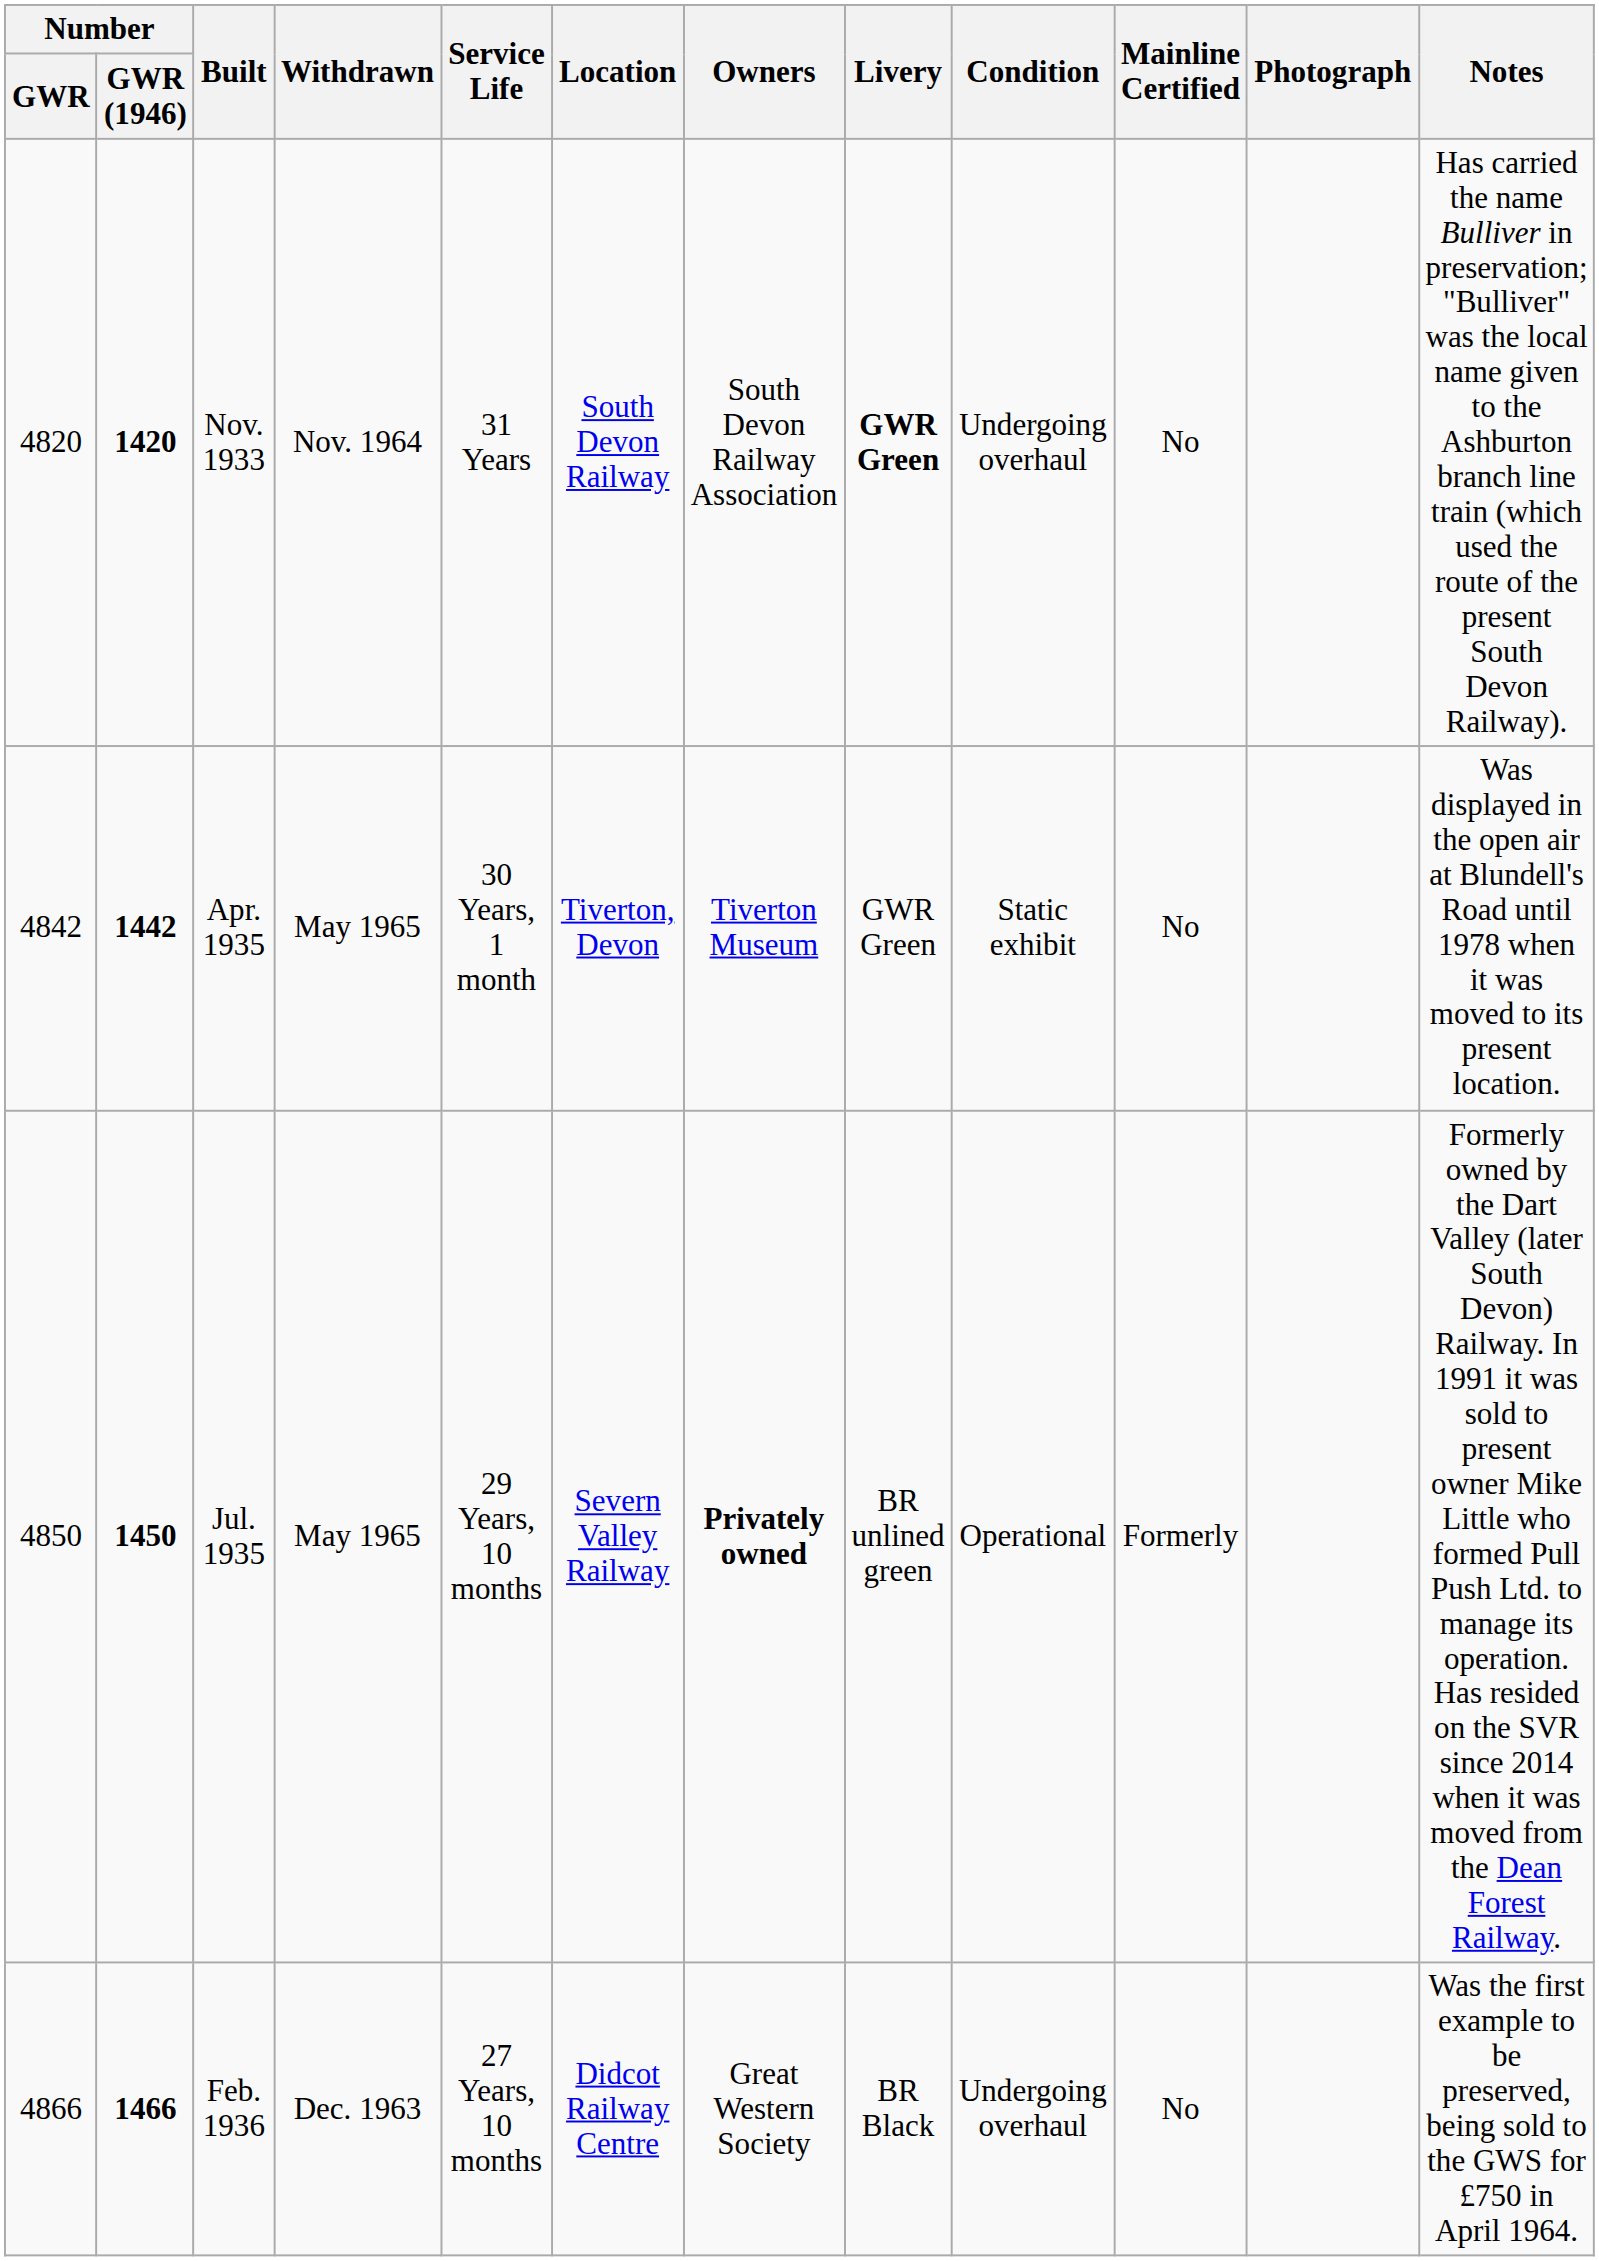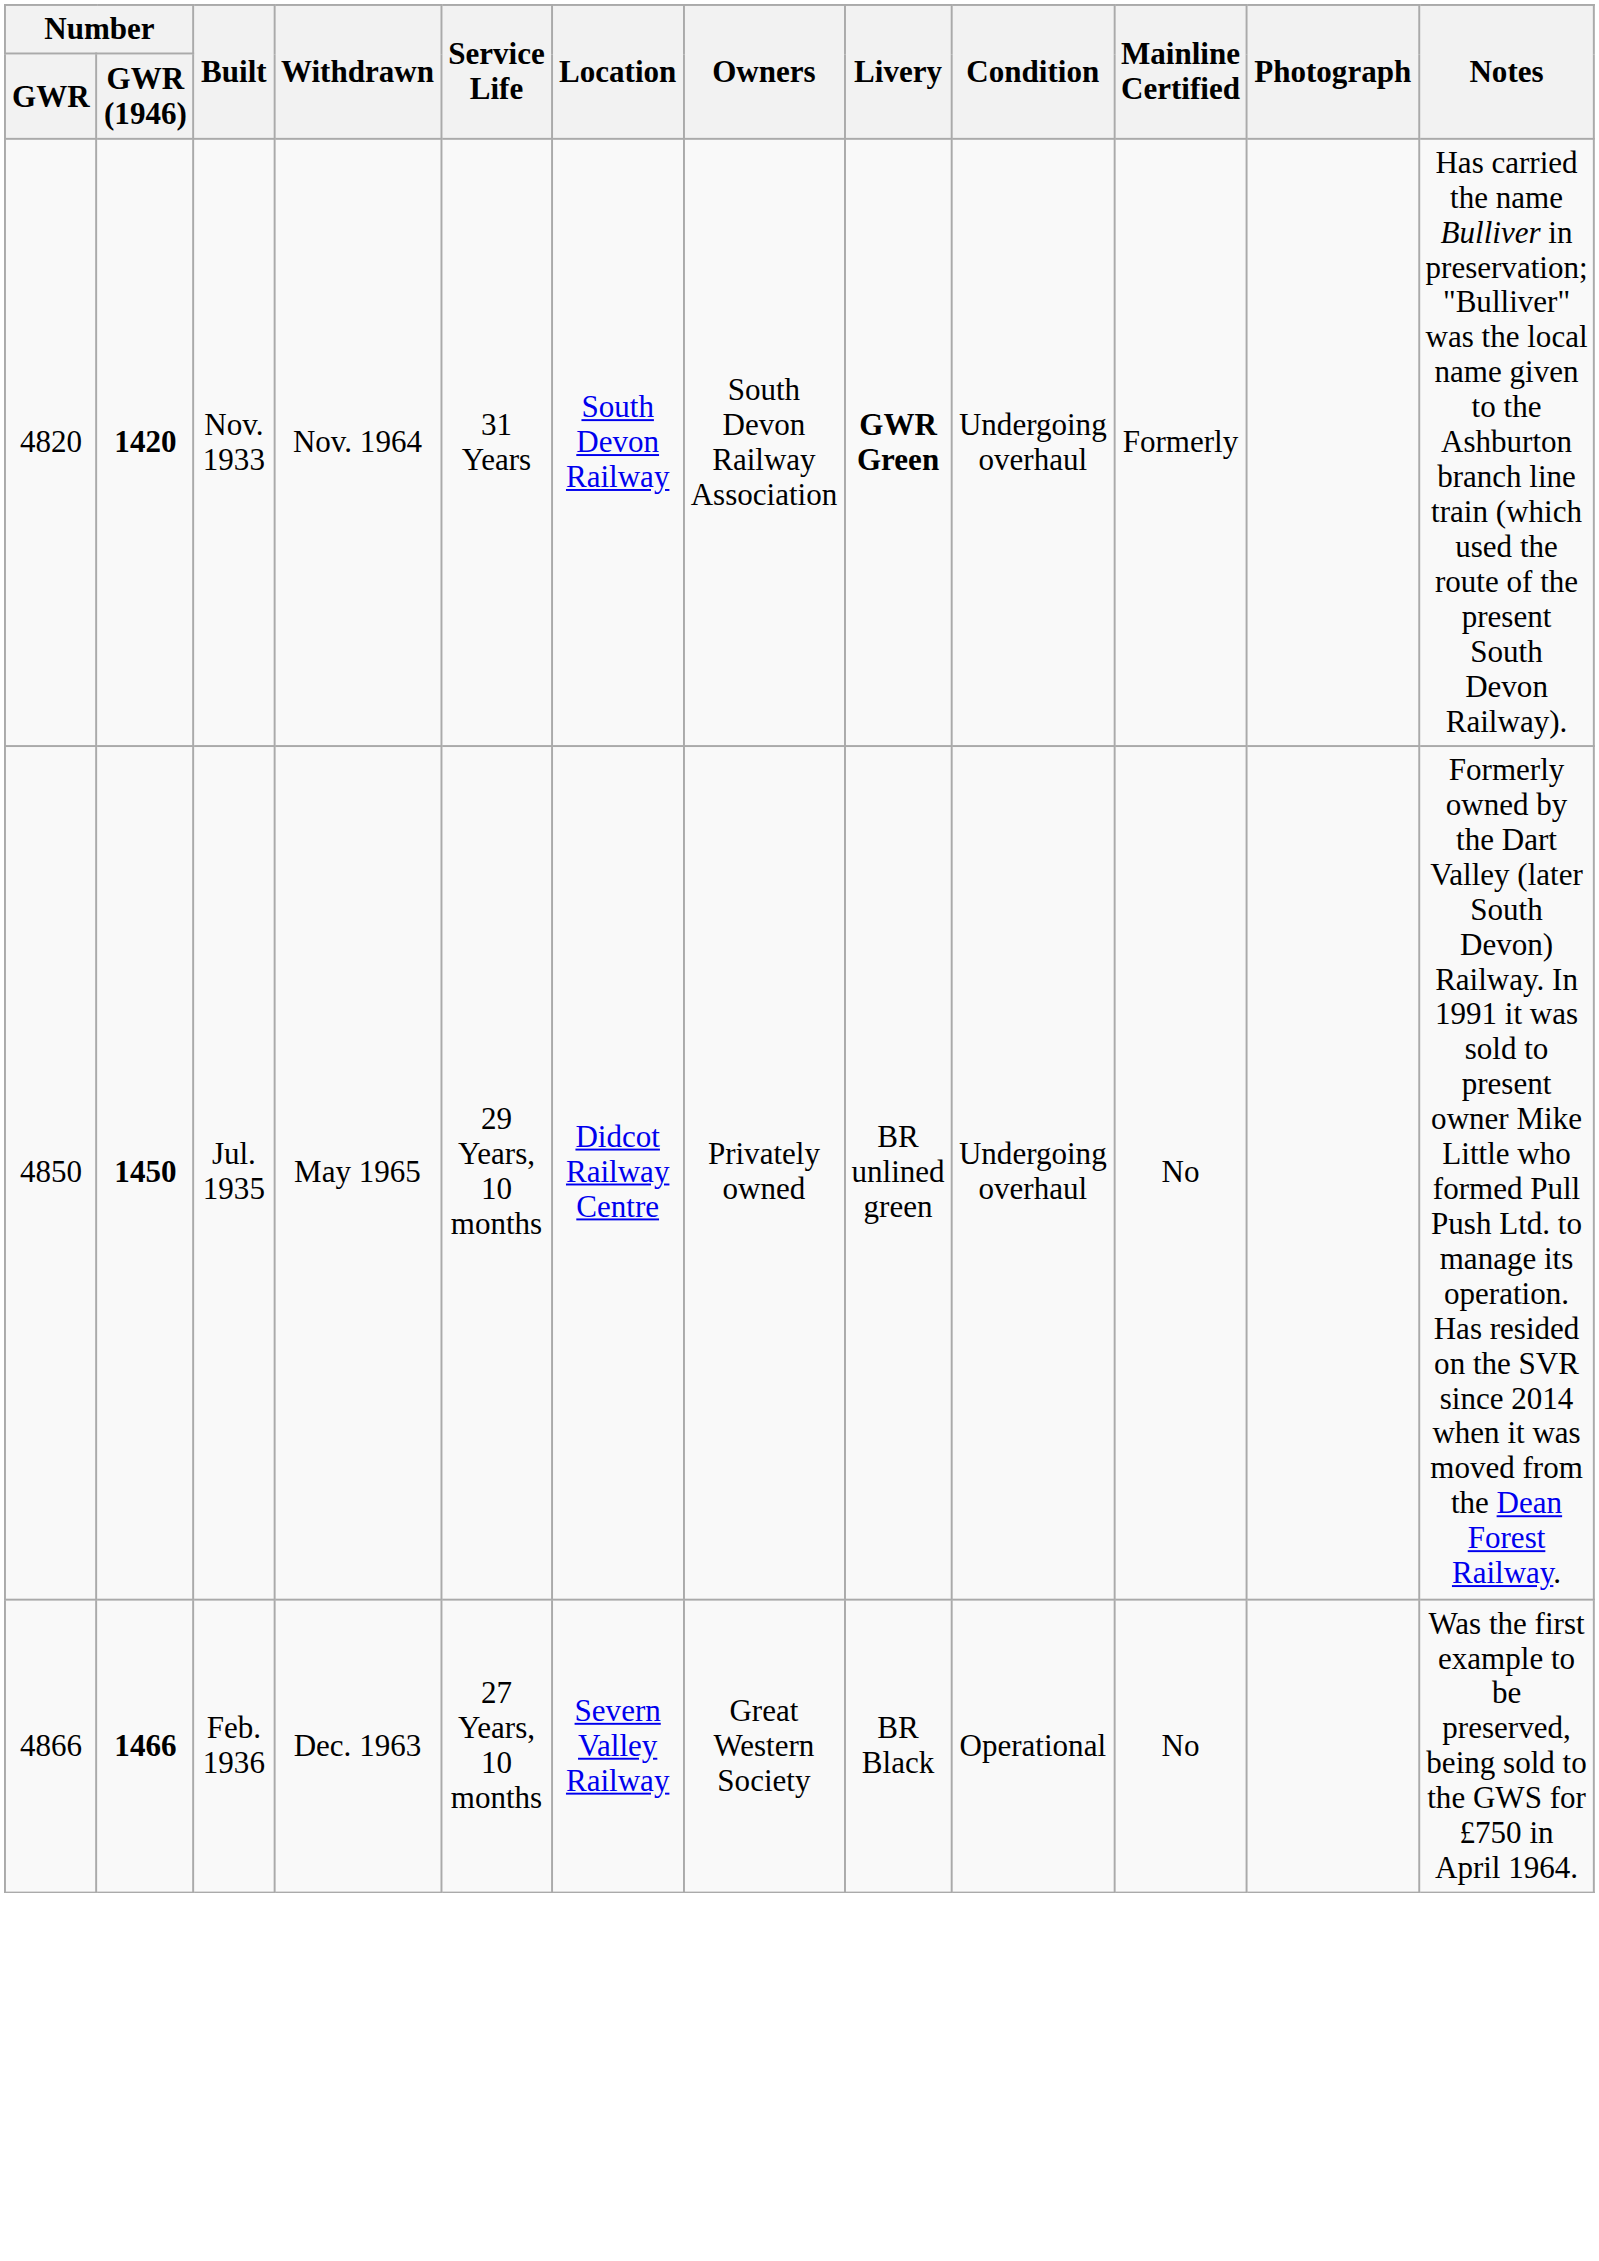Nov. 1933 | Mainline Certified: No -> Formerly
- row: 4842 | 1442 | Apr. 1935 | May 1965 | 30 Years, 1 month | Tiverton, Devon | Tiverton Museum | GWR Green | Static exhibit | No | Was displayed in the open air at Blundell's Road until 1978 when it was moved to its present location.
Jul. 1935 | Location: Severn Valley Railway -> Didcot Railway Centre
Jul. 1935 | Owners: bold -> normal
Jul. 1935 | Condition: Operational -> Undergoing overhaul
Jul. 1935 | Mainline Certified: Formerly -> No
Feb. 1936 | Location: Didcot Railway Centre -> Severn Valley Railway
Feb. 1936 | Condition: Undergoing overhaul -> Operational
